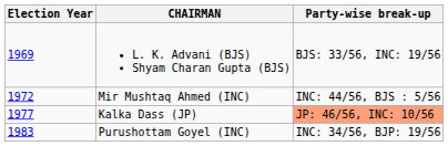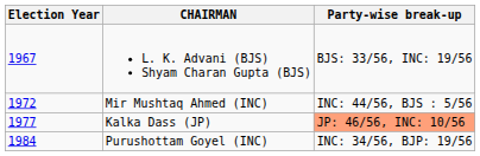L. K. Advani (BJS) Shyam Charan Gupta (BJS) | Election Year: 1969 -> 1967
Purushottam Goyel (INC) | Election Year: 1983 -> 1984
